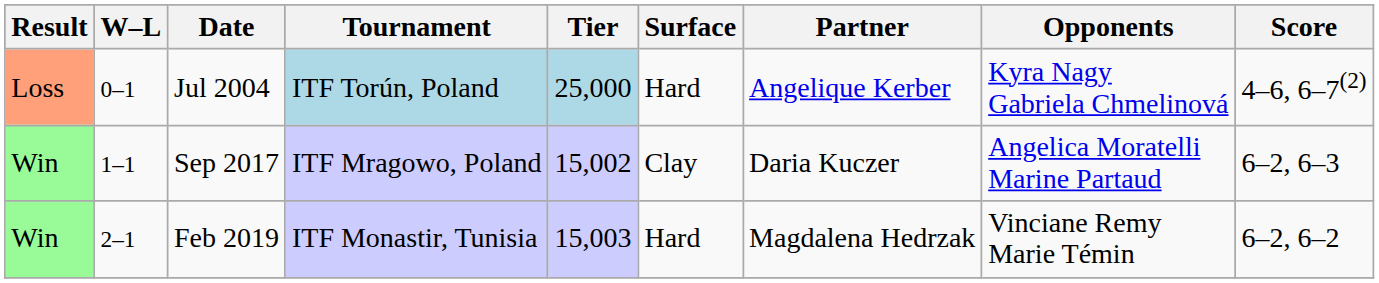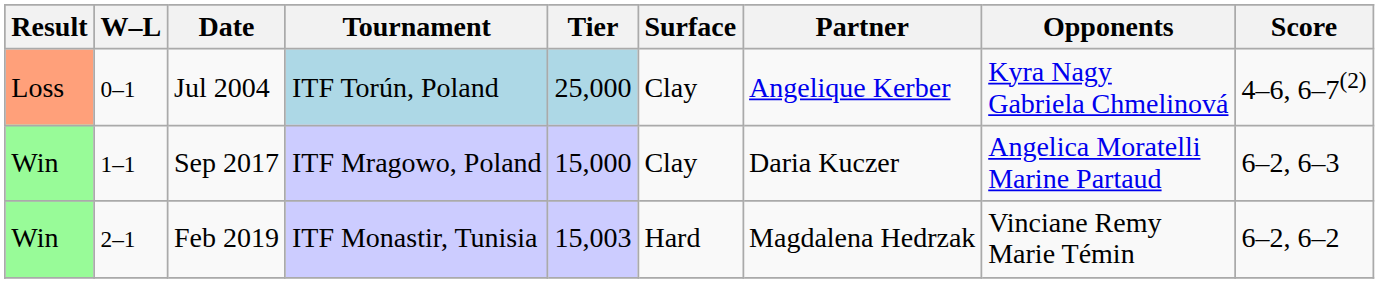Jul 2004 | Surface: Hard -> Clay
Sep 2017 | Tier: 15,002 -> 15,000
